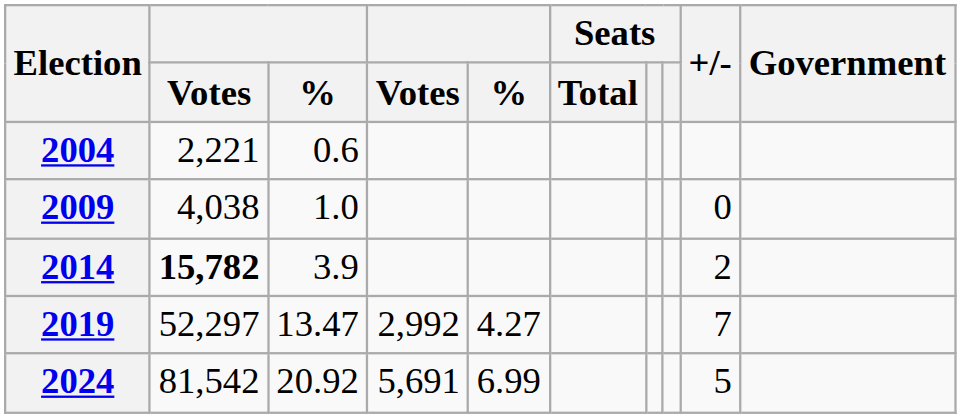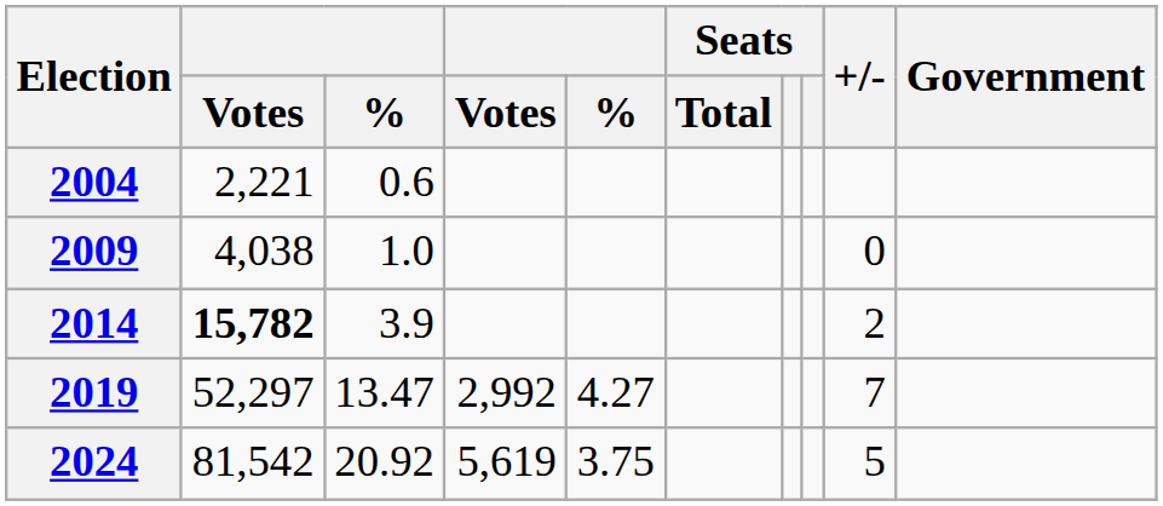2024 | column 4: 5,691 -> 5,619
2024 | column 5: 6.99 -> 3.75
